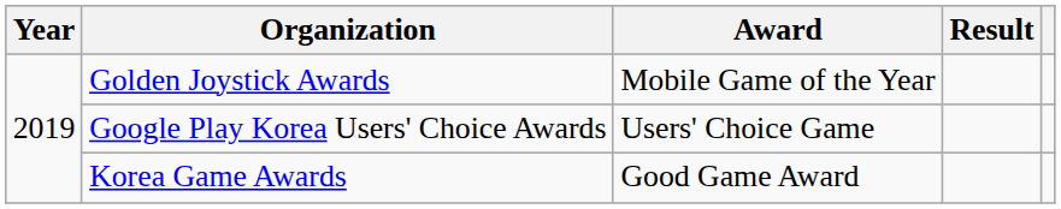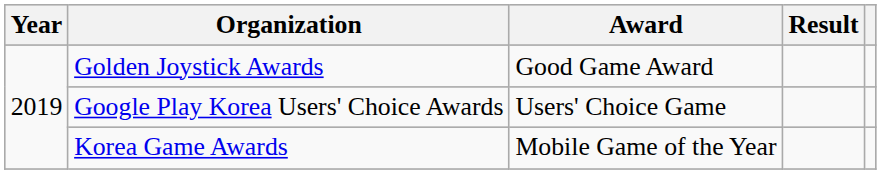Golden Joystick Awards | Award: Mobile Game of the Year -> Good Game Award
Korea Game Awards | Award: Good Game Award -> Mobile Game of the Year
